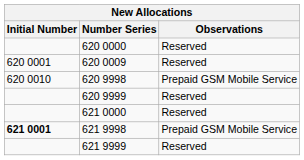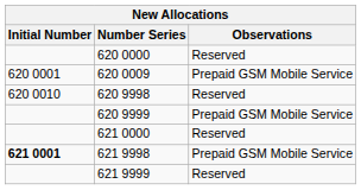620 0009 | Observations: Reserved -> Prepaid GSM Mobile Service
620 9998 | Observations: Prepaid GSM Mobile Service -> Reserved
620 9999 | Observations: Reserved -> Prepaid GSM Mobile Service
